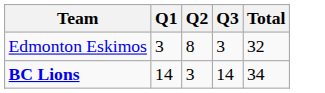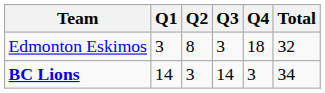+ column: Q4 | 18 | 3
